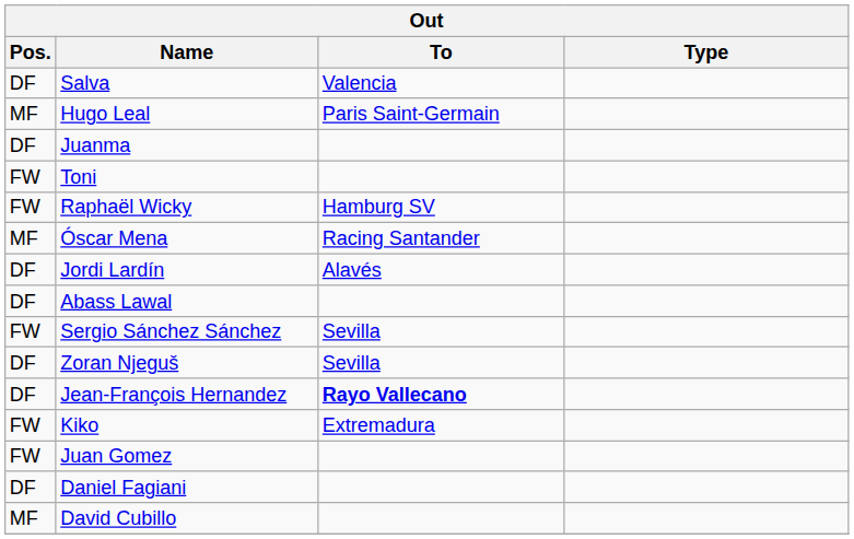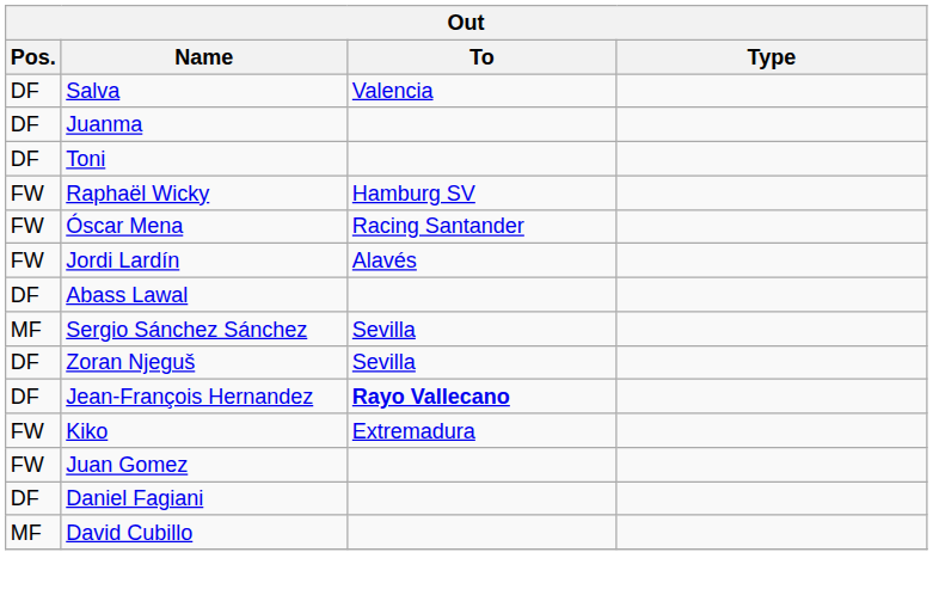- row: MF | Hugo Leal | Paris Saint-Germain
Toni | Pos.: FW -> DF
Óscar Mena | Pos.: MF -> FW
Jordi Lardín | Pos.: DF -> FW
Sergio Sánchez Sánchez | Pos.: FW -> MF
